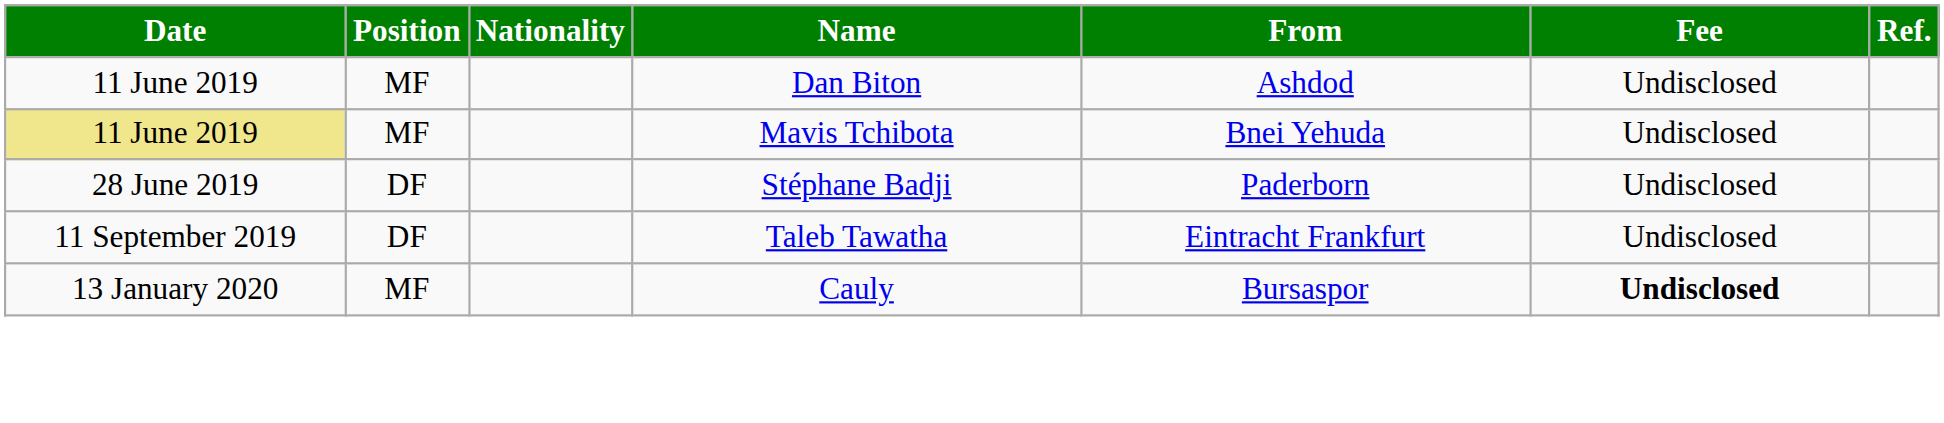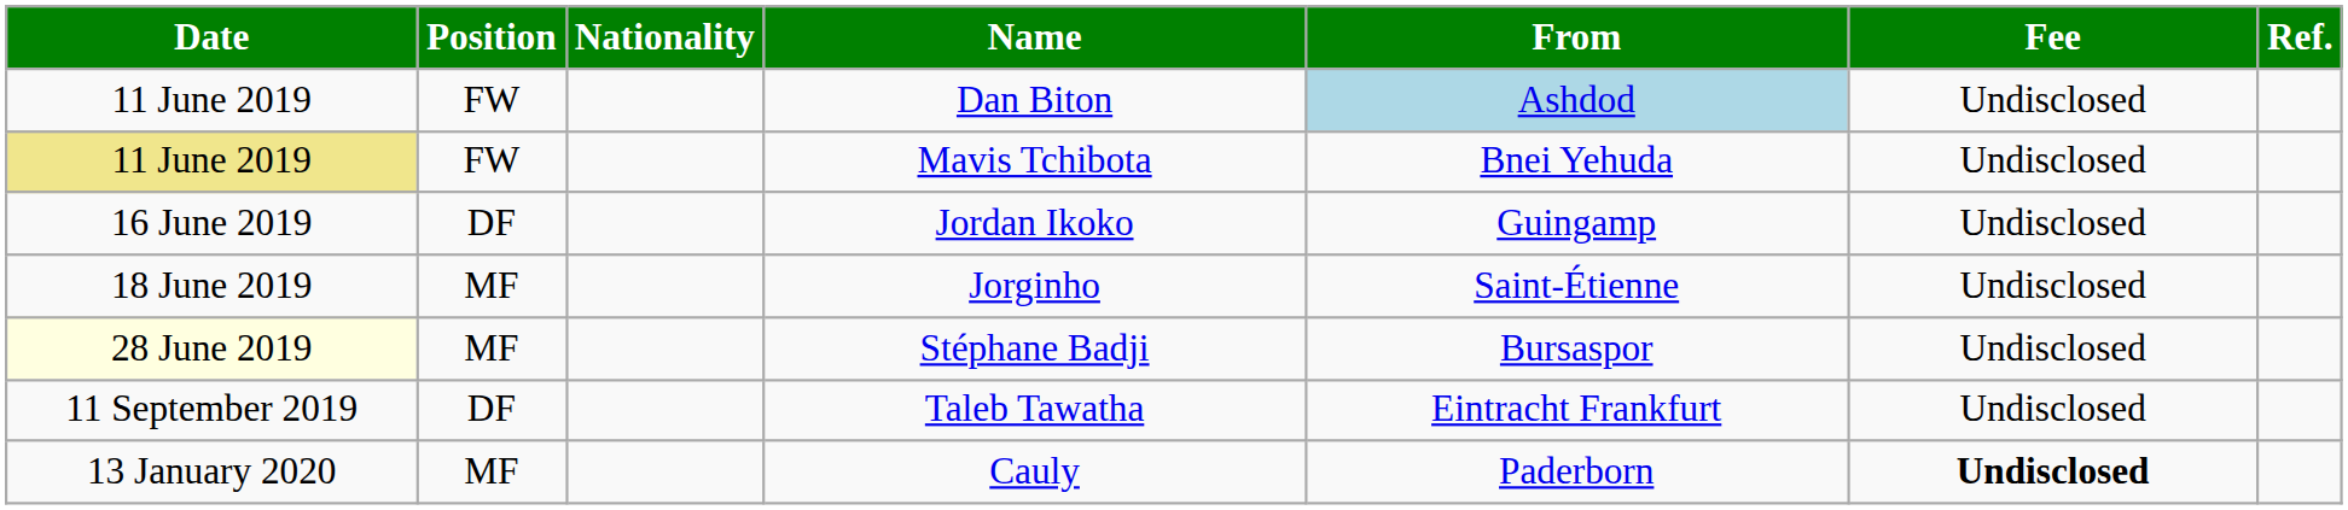Dan Biton | Position: MF -> FW
Dan Biton | From: no background -> lightblue background
Mavis Tchibota | Position: MF -> FW
+ row: 16 June 2019 | DF | Jordan Ikoko | Guingamp | Undisclosed
+ row: 18 June 2019 | MF | Jorginho | Saint-Étienne | Undisclosed
Stéphane Badji | Date: no background -> lightyellow background
Stéphane Badji | Position: DF -> MF
Stéphane Badji | From: Paderborn -> Bursaspor
Cauly | From: Bursaspor -> Paderborn
